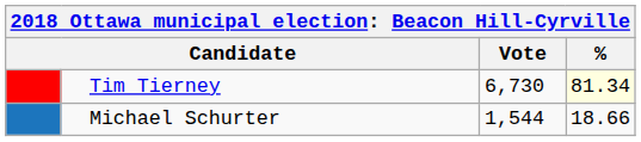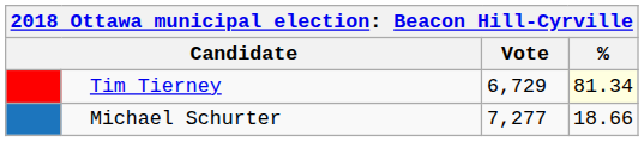Tim Tierney | Vote: 6,730 -> 6,729
Michael Schurter | Vote: 1,544 -> 7,277
